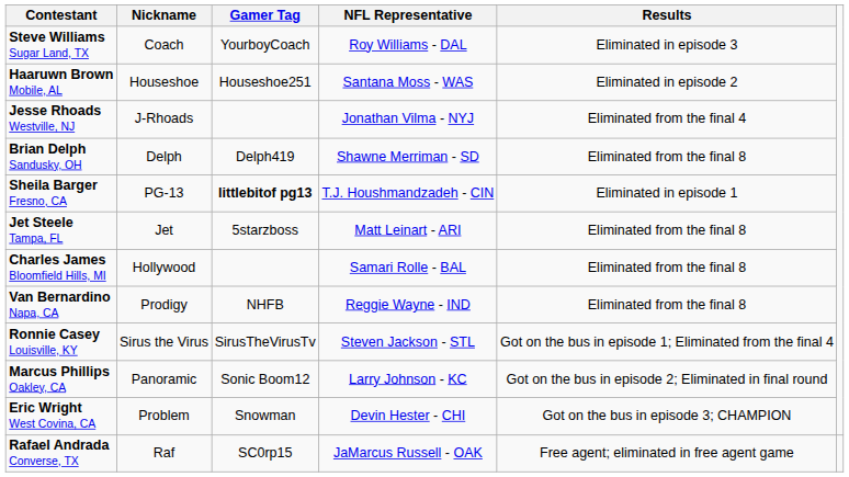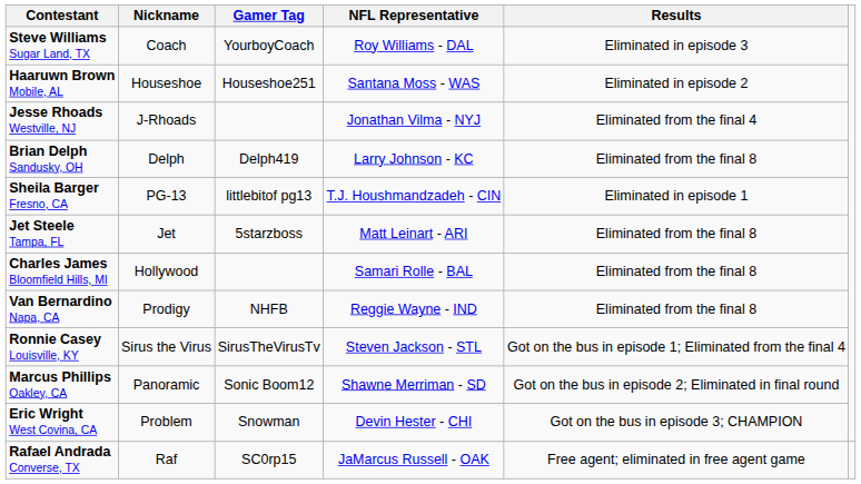Brian Delph Sandusky, OH | NFL Representative: Shawne Merriman - SD -> Larry Johnson - KC
Sheila Barger Fresno, CA | Gamer Tag: bold -> normal
Marcus Phillips Oakley, CA | NFL Representative: Larry Johnson - KC -> Shawne Merriman - SD
